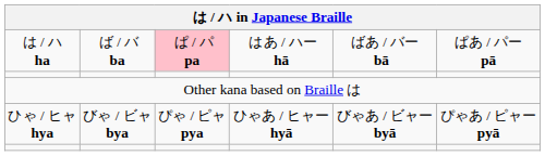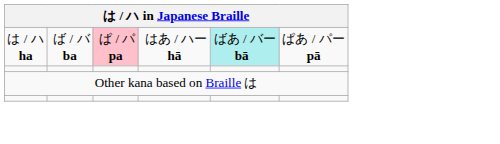は / ハ ha | column 5: no background -> paleturquoise background
- row: ひゃ / ヒャ hya | びゃ / ビャ bya | ぴゃ / ピャ pya | ひゃあ / ヒャー hyā | びゃあ / ビャー byā | ぴゃあ / ピャー pyā
